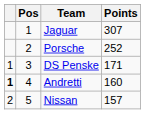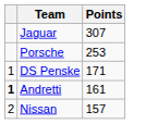- column: Pos | 1 | 2 | 3 | 4 | 5
Porsche | Points: 252 -> 253
Andretti | Points: 160 -> 161
